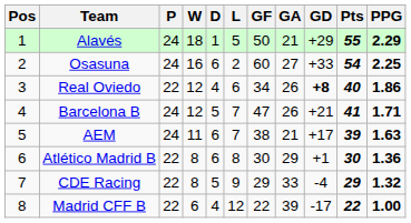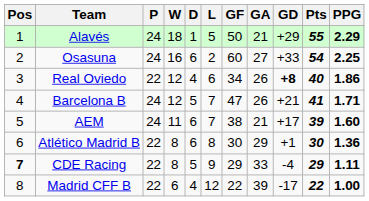AEM | PPG: 1.63 -> 1.60
CDE Racing | Pos: normal -> bold
CDE Racing | PPG: 1.32 -> 1.11
